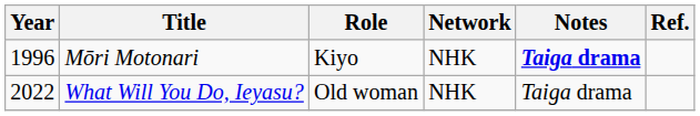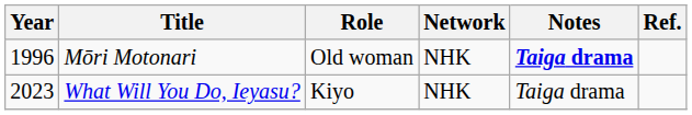Mōri Motonari | Role: Kiyo -> Old woman
What Will You Do, Ieyasu? | Year: 2022 -> 2023
What Will You Do, Ieyasu? | Role: Old woman -> Kiyo
